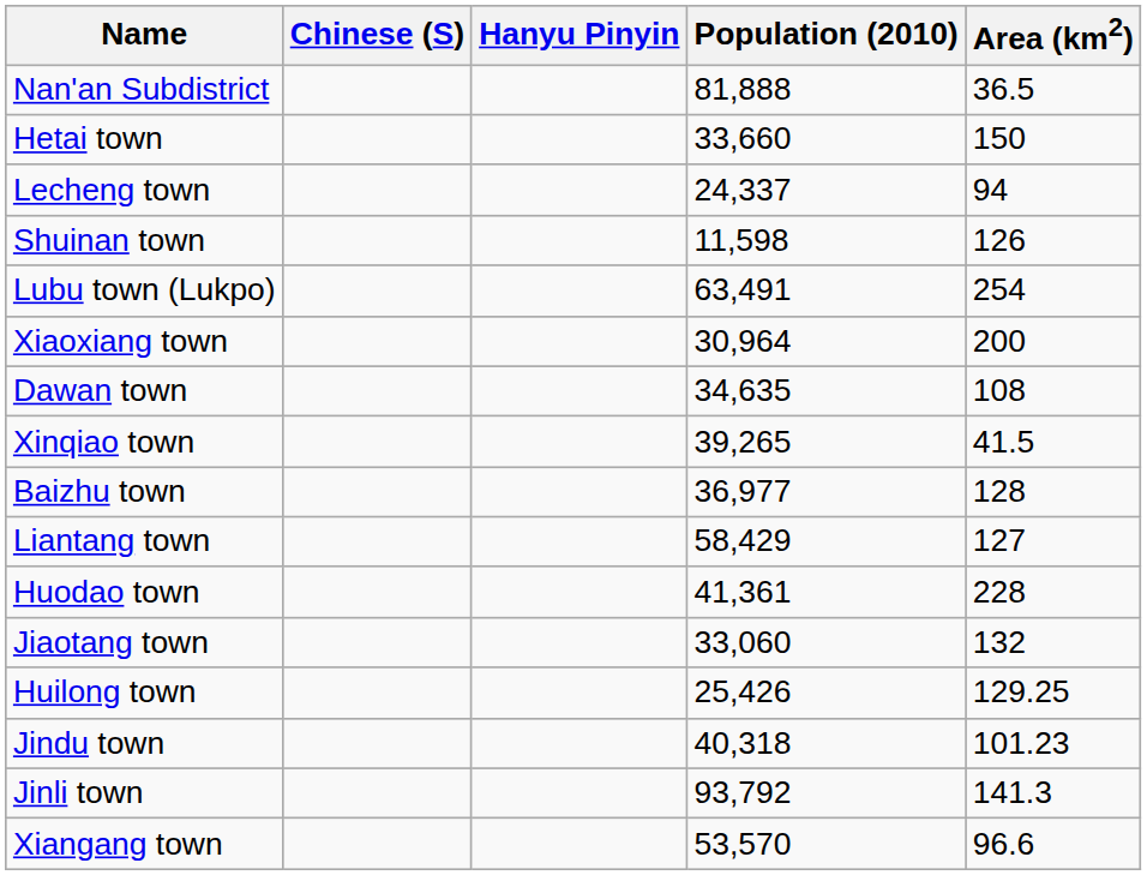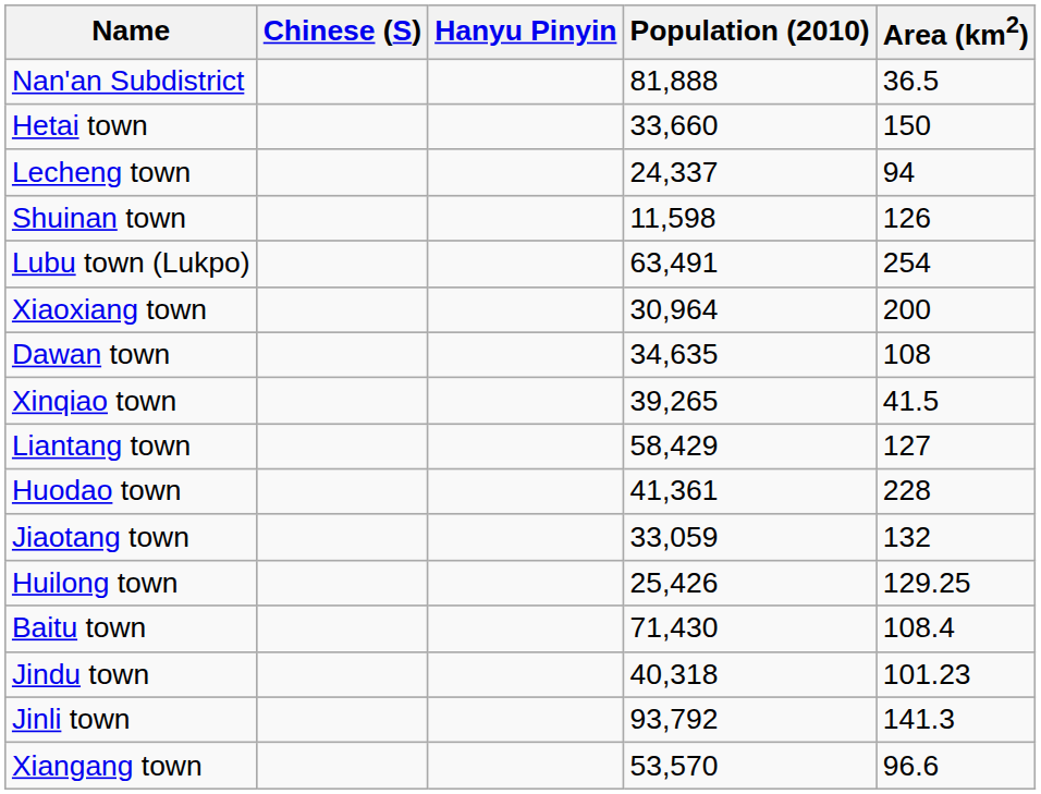- row: Baizhu town | 36,977 | 128
Jiaotang town | Population (2010): 33,060 -> 33,059
+ row: Baitu town | 71,430 | 108.4
